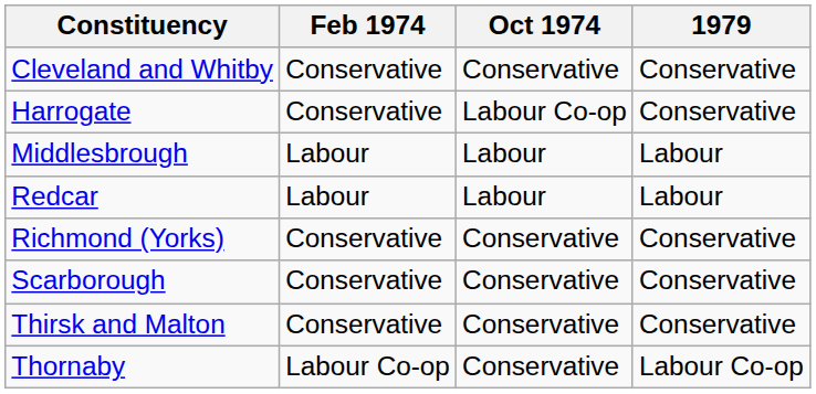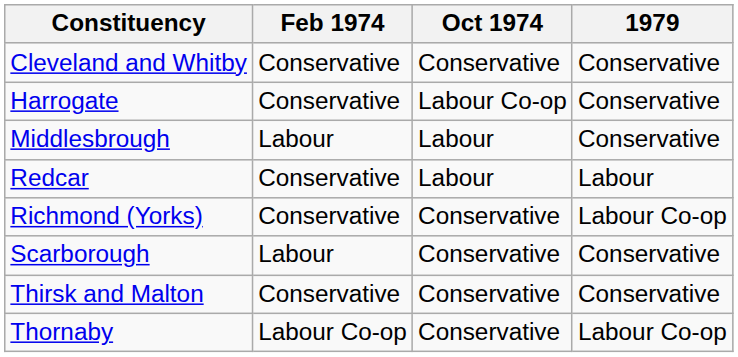Middlesbrough | 1979: Labour -> Conservative
Redcar | Feb 1974: Labour -> Conservative
Richmond (Yorks) | 1979: Conservative -> Labour Co-op
Scarborough | Feb 1974: Conservative -> Labour
